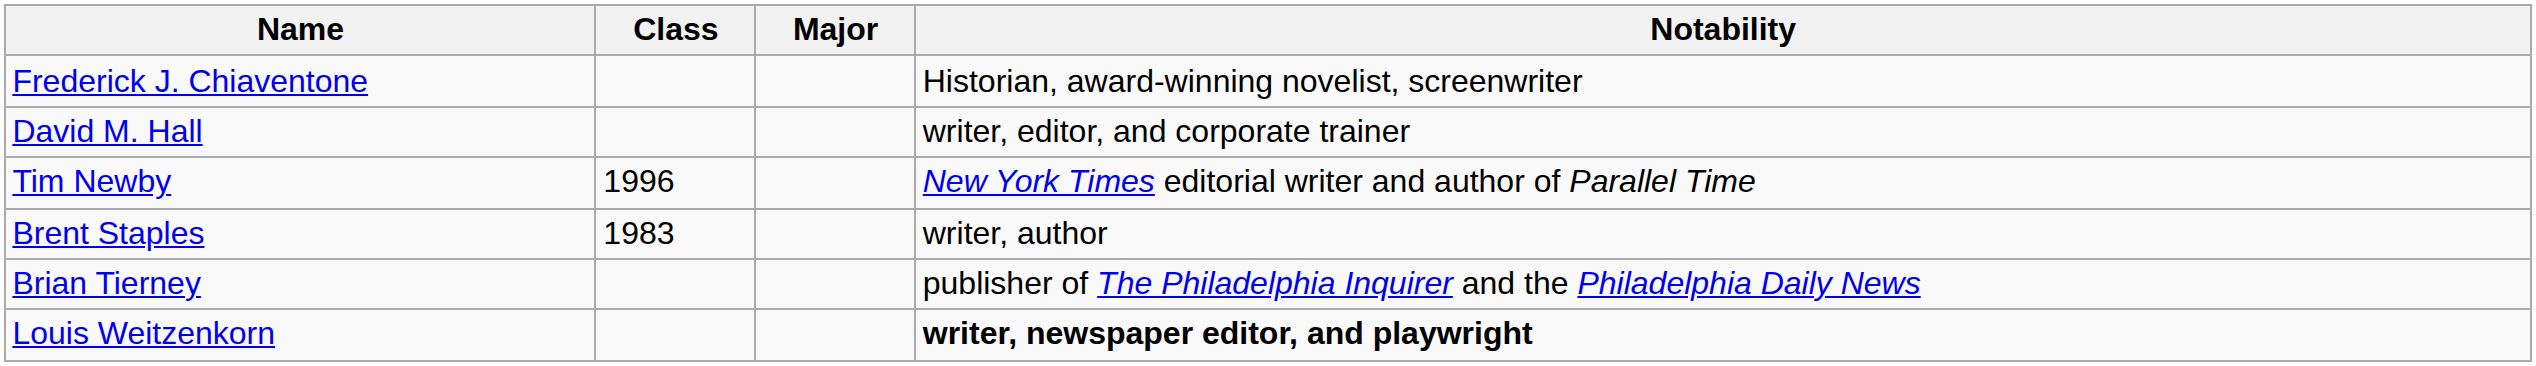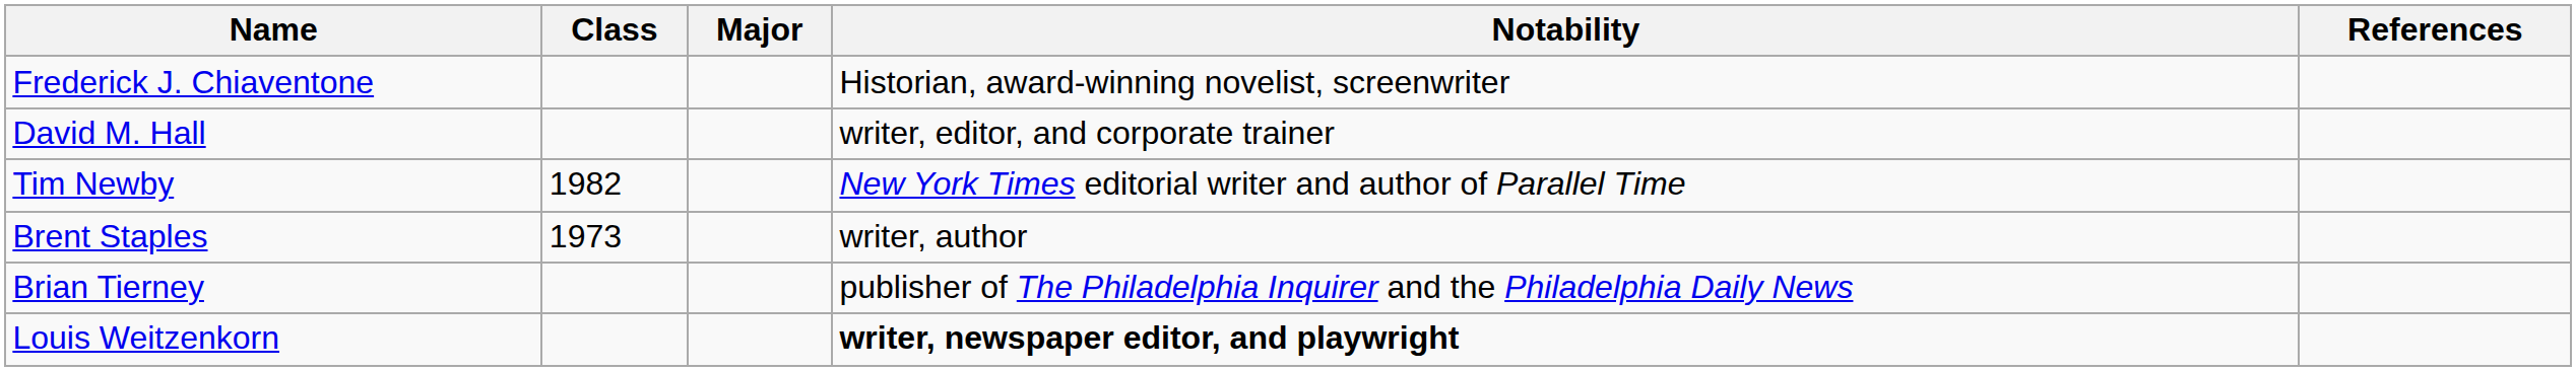+ column: References
Tim Newby | Class: 1996 -> 1982
Brent Staples | Class: 1983 -> 1973
